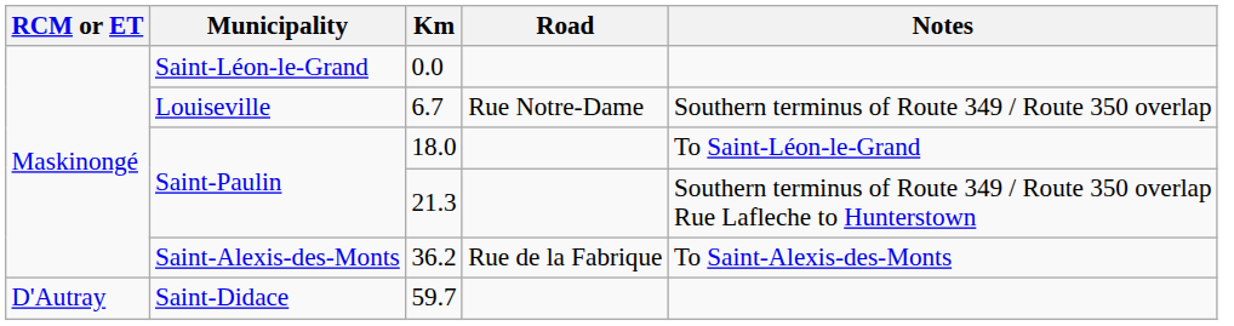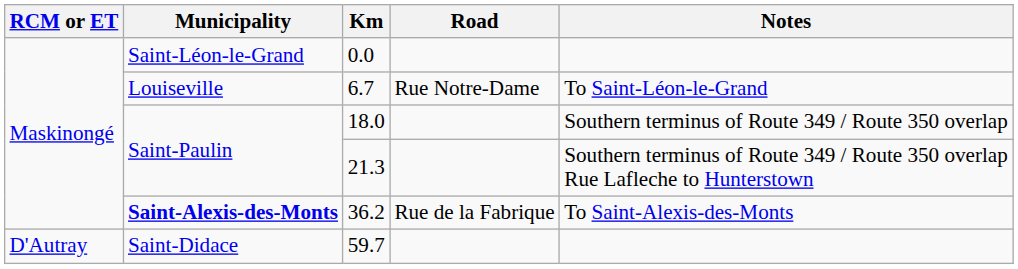6.7 | Notes: Southern terminus of Route 349 / Route 350 overlap -> To Saint-Léon-le-Grand
18.0 | Notes: To Saint-Léon-le-Grand -> Southern terminus of Route 349 / Route 350 overlap
36.2 | Municipality: normal -> bold
